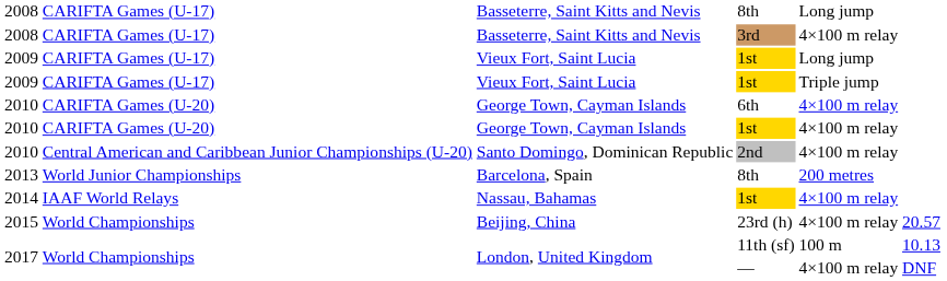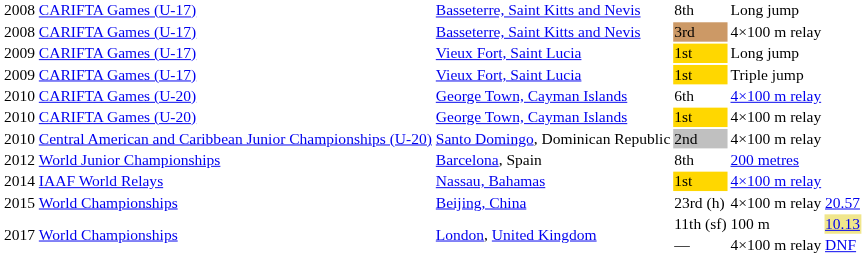Barcelona, Spain | column 1: 2013 -> 2012
London, United Kingdom / 11th (sf) | column 6: no background -> khaki background
